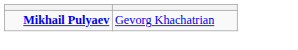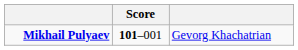+ column: Score | 101–001
